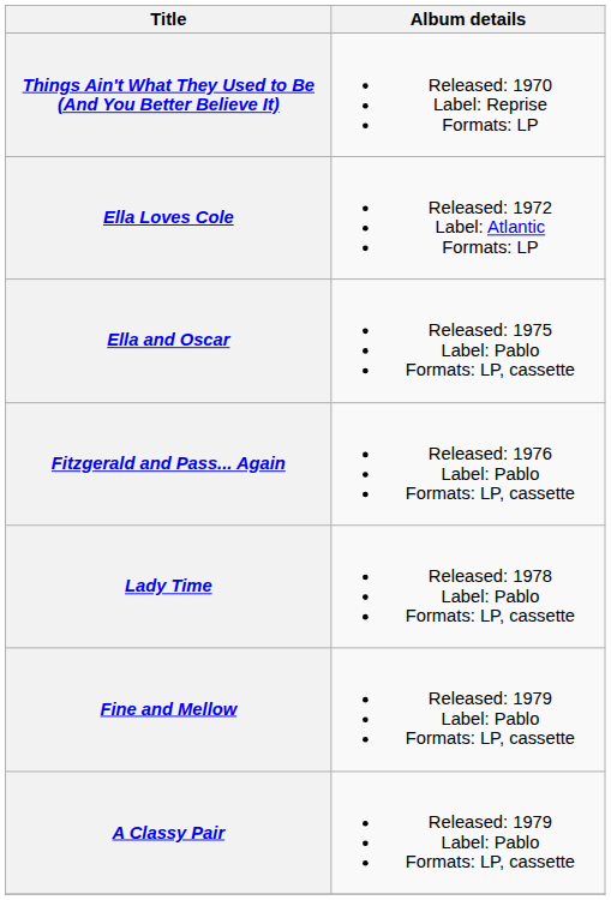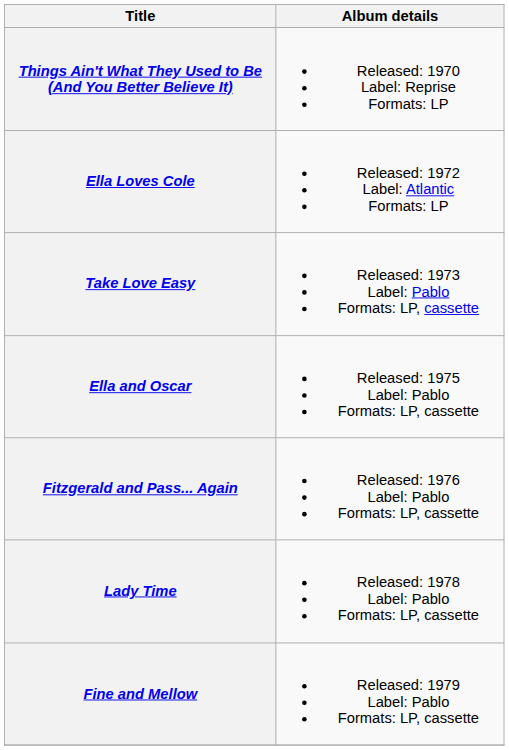+ row: Take Love Easy | Released: 1973 Label: Pablo Formats: LP, cassette
- row: A Classy Pair | Released: 1979 Label: Pablo Formats: LP, cassette
